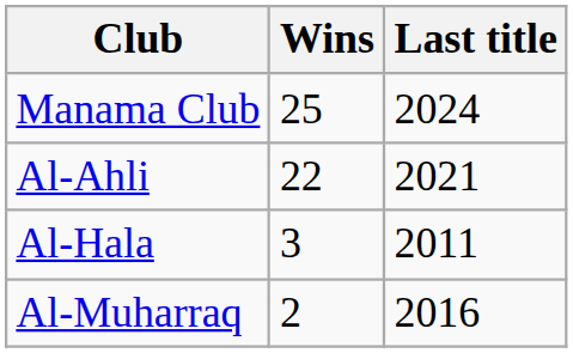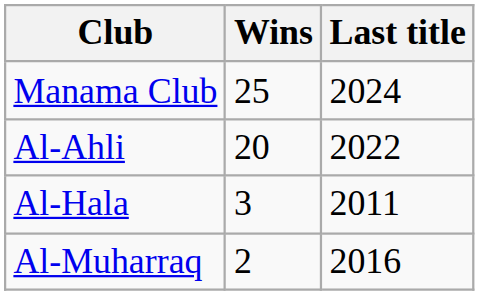Al-Ahli | Wins: 22 -> 20
Al-Ahli | Last title: 2021 -> 2022
